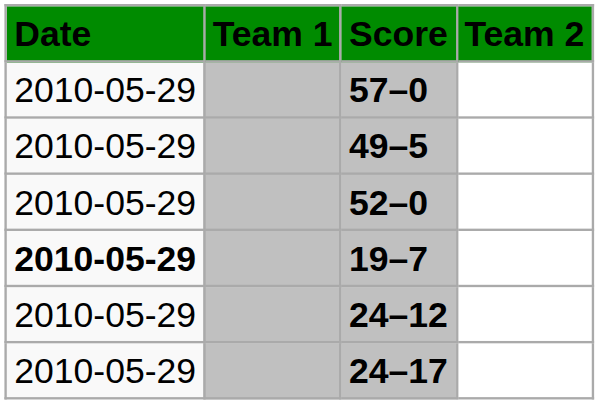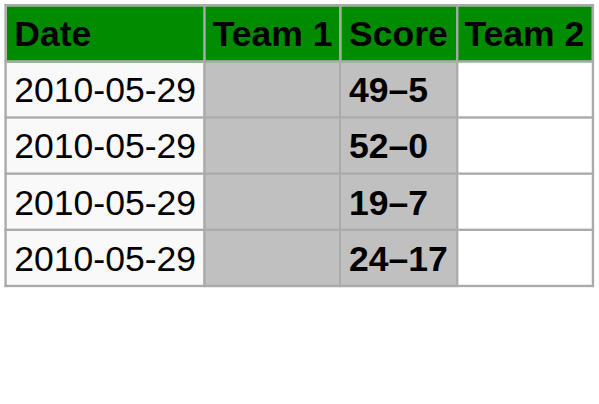- row: 2010-05-29 | 57–0
19–7 | Date: bold -> normal
- row: 2010-05-29 | 24–12
